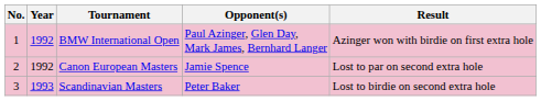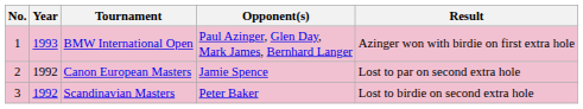BMW International Open | Year: 1992 -> 1993
Scandinavian Masters | Year: 1993 -> 1992
